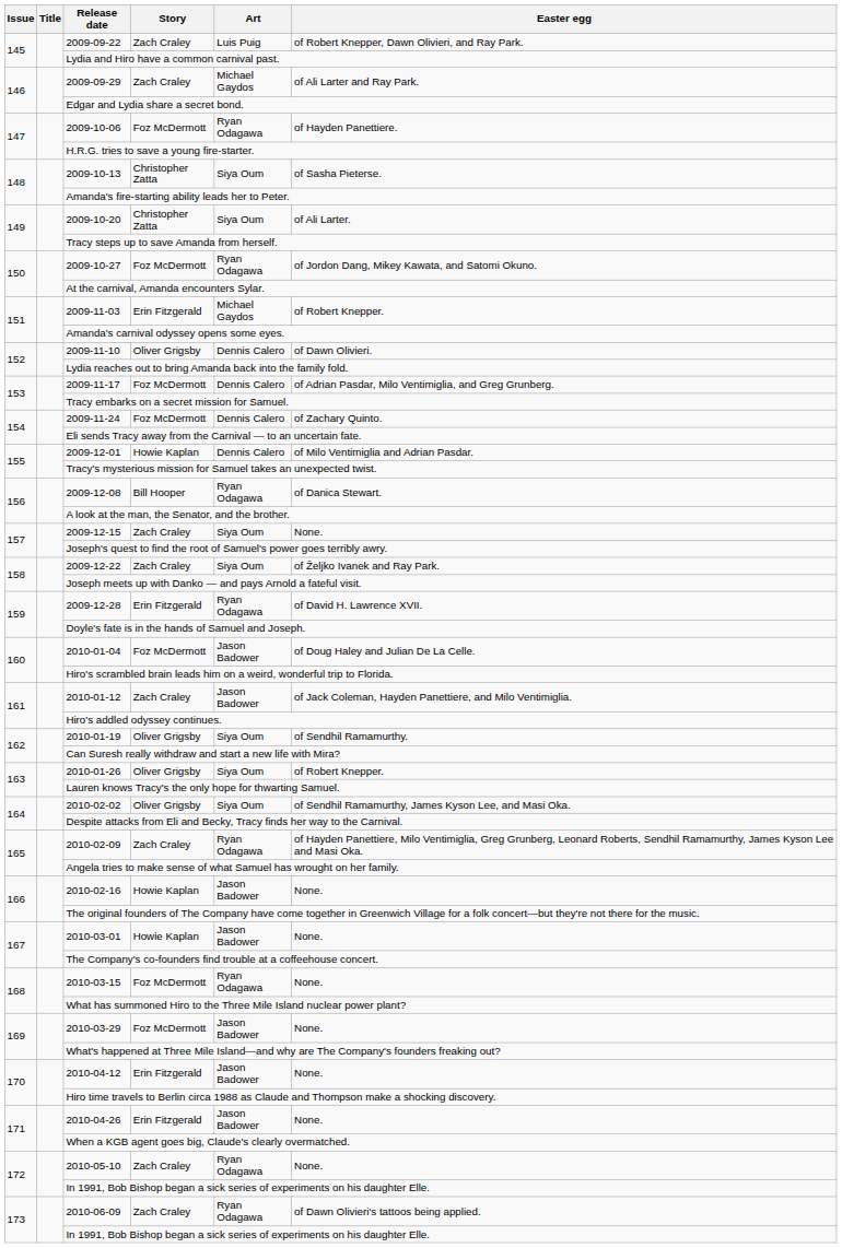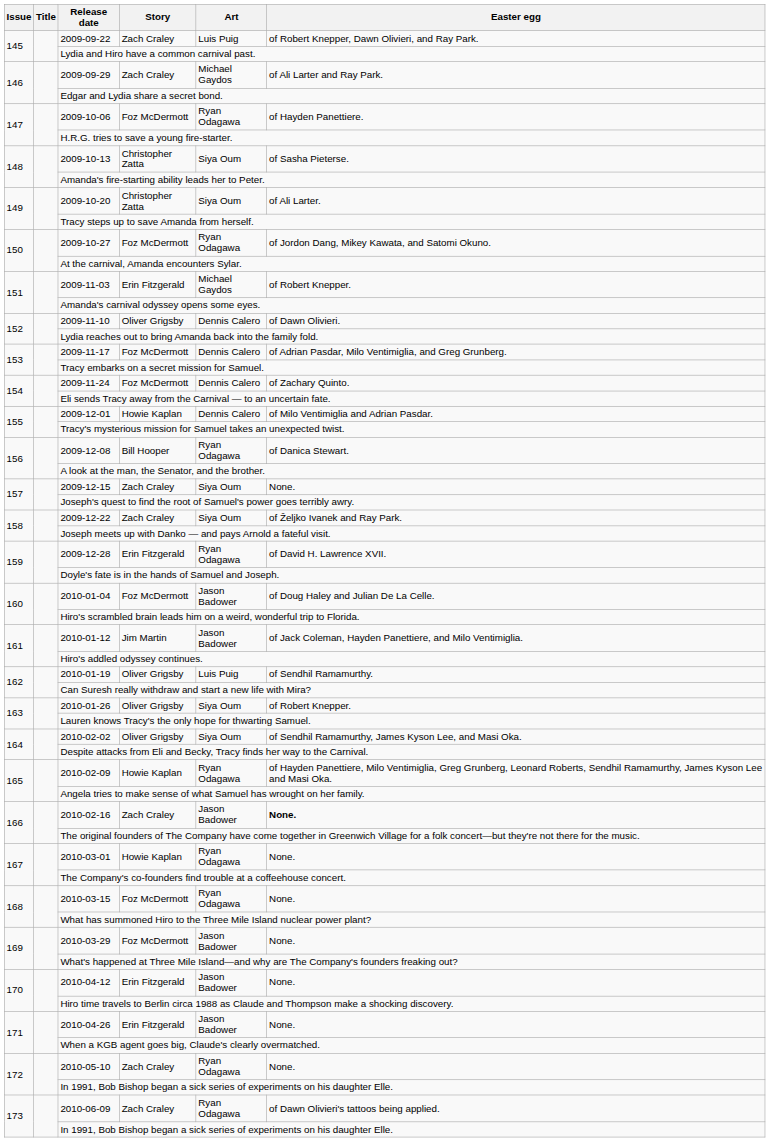2010-01-12 | Story: Zach Craley -> Jim Martin
2010-01-19 | Art: Siya Oum -> Luis Puig
2010-02-09 | Story: Zach Craley -> Howie Kaplan
2010-02-16 | Story: Howie Kaplan -> Zach Craley
2010-02-16 | Easter egg: normal -> bold
2010-03-01 | Art: Jason Badower -> Ryan Odagawa
